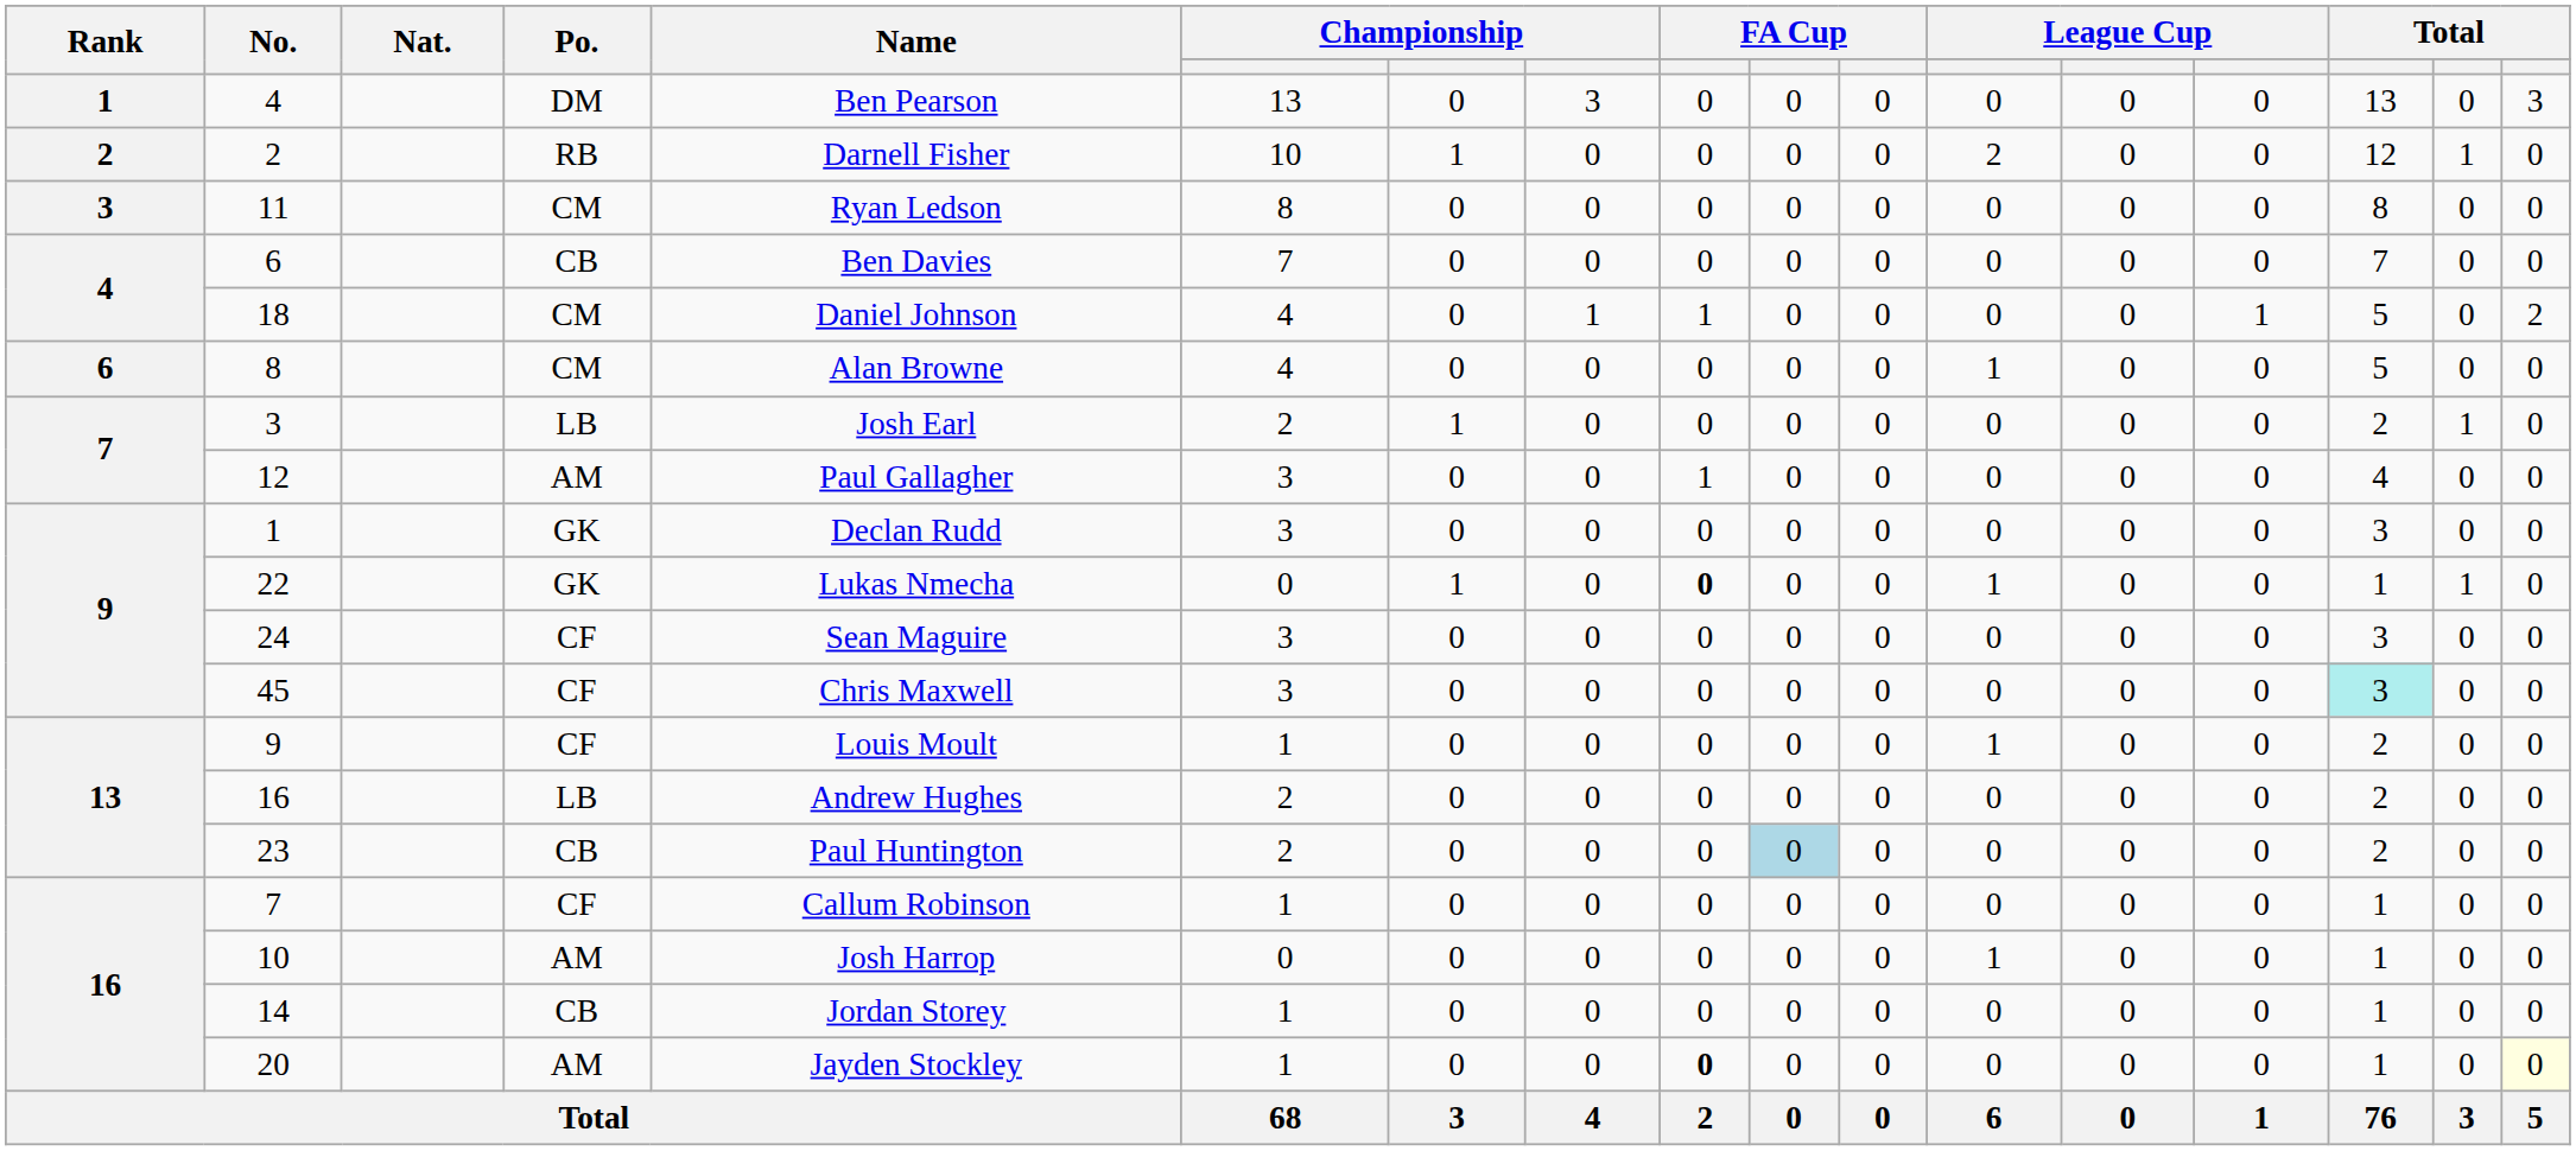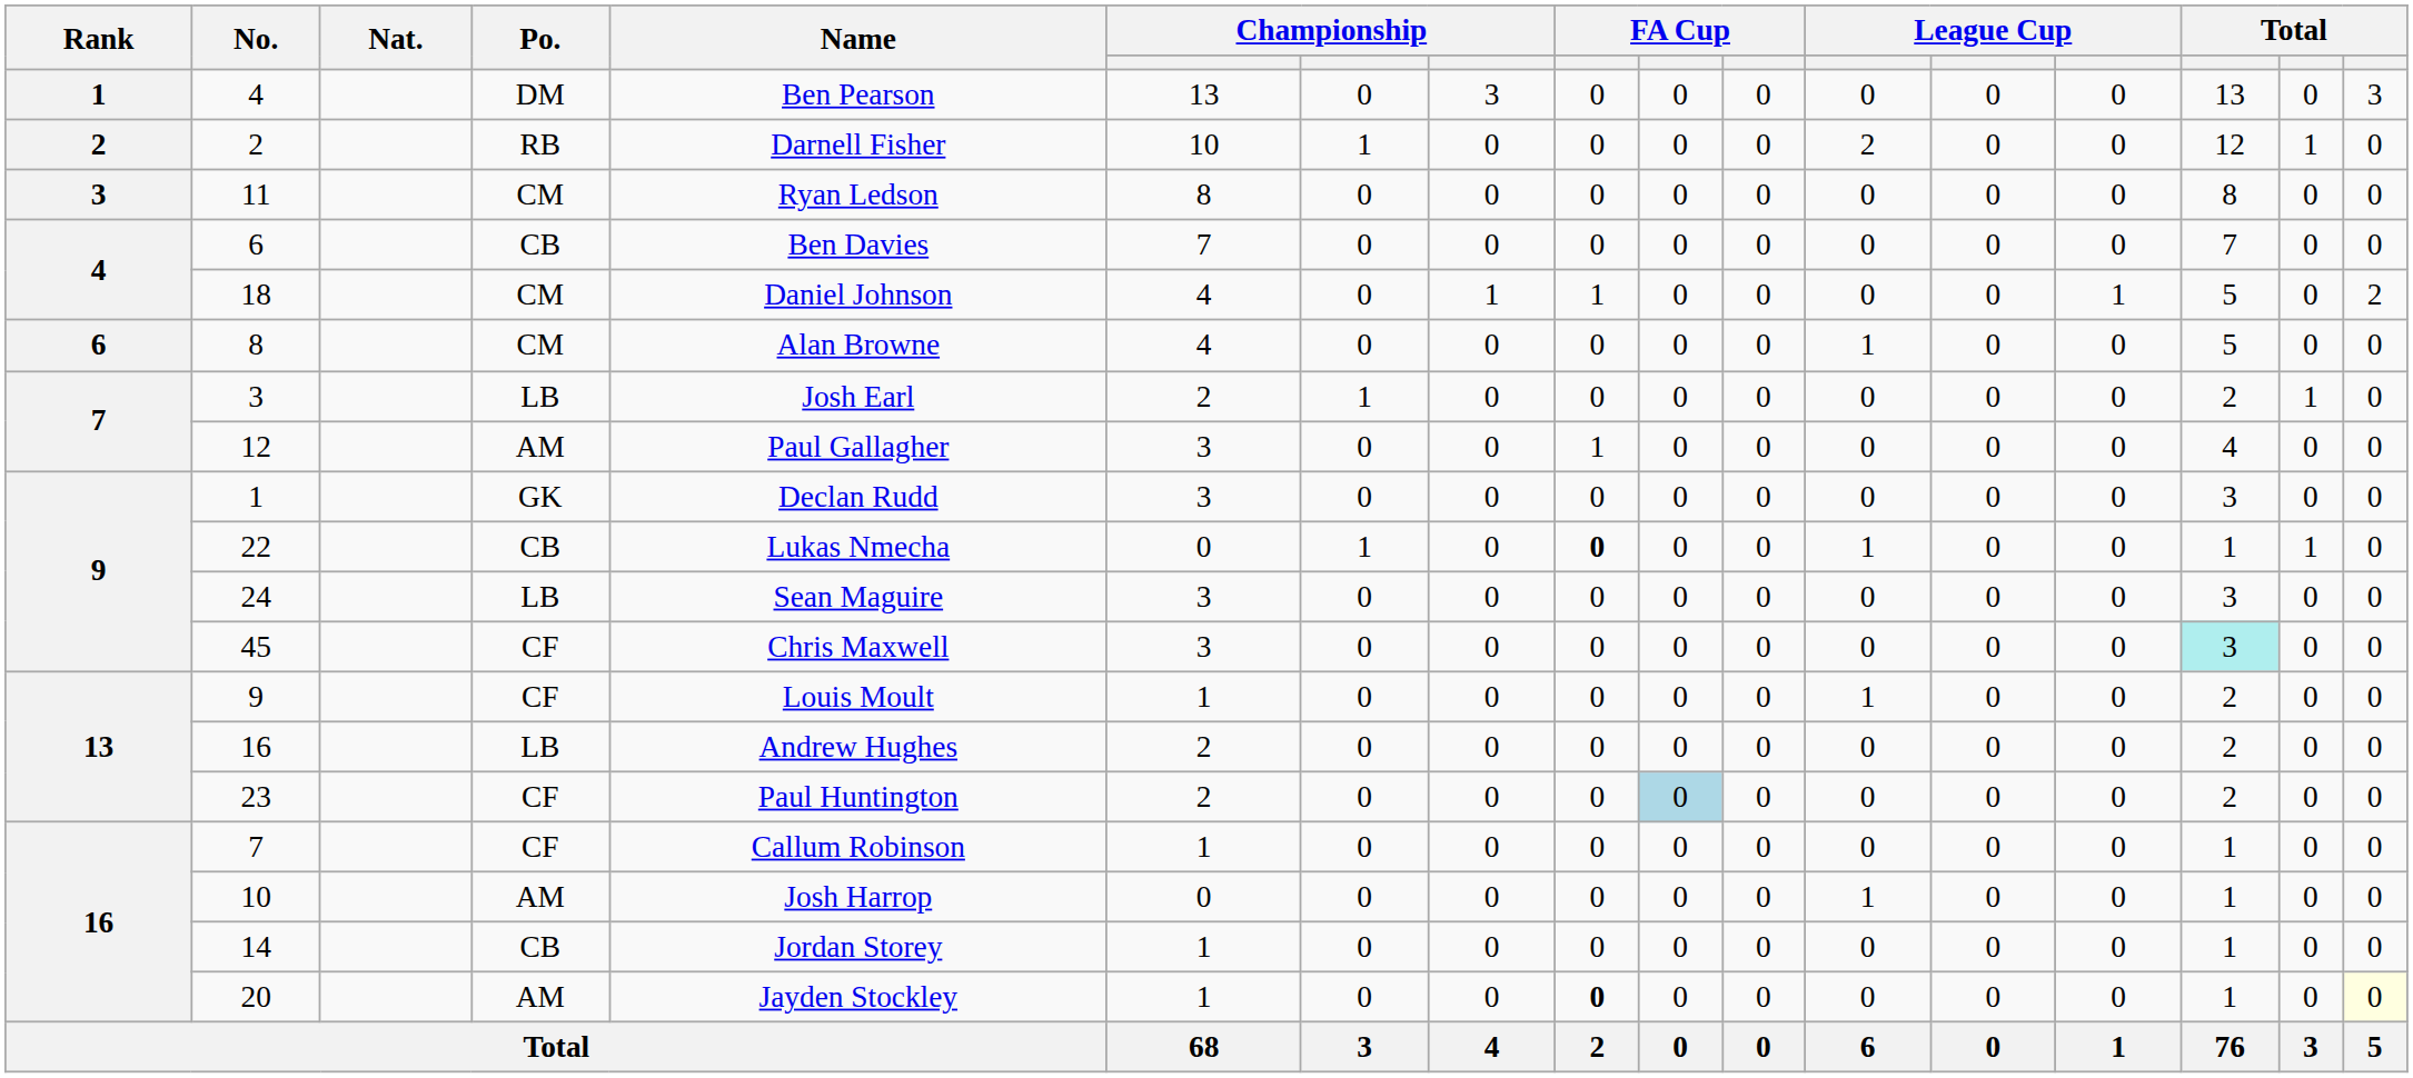22 | Po.: GK -> CB
24 | Po.: CF -> LB
23 | Po.: CB -> CF
